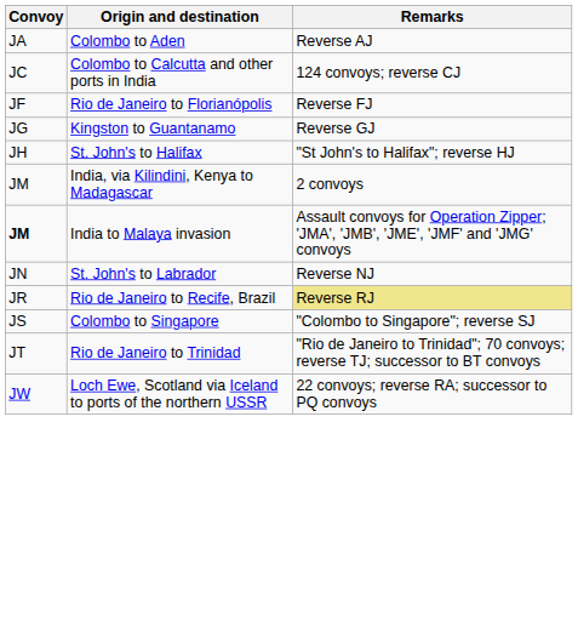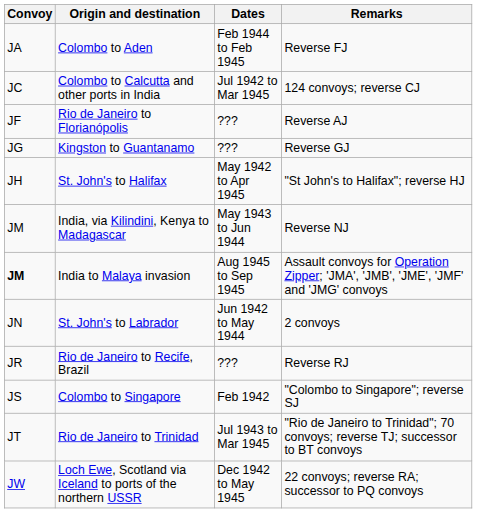+ column: Dates | Feb 1944 to Feb 1945 | Jul 1942 to Mar 1945 | ??? | ??? | May 1942 to Apr 1945 | May 1943 to Jun 1944 | Aug 1945 to Sep 1945 | Jun 1942 to May 1944 | ??? | Feb 1942 | Jul 1943 to Mar 1945 | Dec 1942 to May 1945
Colombo to Aden | Remarks: Reverse AJ -> Reverse FJ
Rio de Janeiro to Florianópolis | Remarks: Reverse FJ -> Reverse AJ
India, via Kilindini, Kenya to Madagascar | Remarks: 2 convoys -> Reverse NJ
St. John's to Labrador | Remarks: Reverse NJ -> 2 convoys
Rio de Janeiro to Recife, Brazil | Remarks: khaki background -> no background
